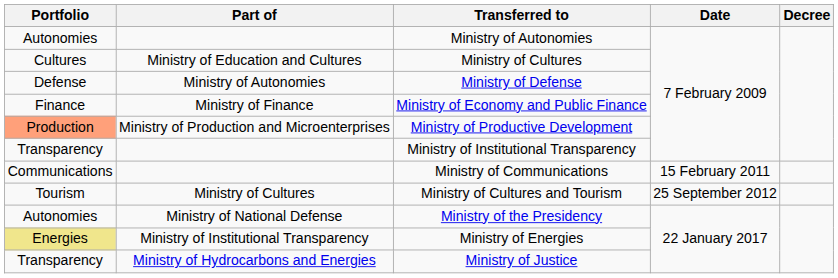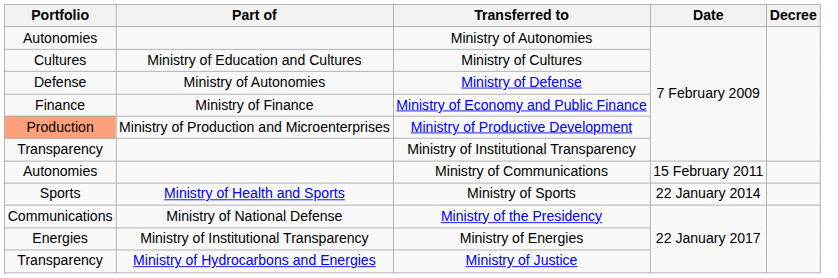Ministry of Communications | Portfolio: Communications -> Autonomies
- row: Tourism | Ministry of Cultures | Ministry of Cultures and Tourism | 25 September 2012
+ row: Sports | Ministry of Health and Sports | Ministry of Sports | 22 January 2014
Ministry of the Presidency | Portfolio: Autonomies -> Communications
Ministry of Energies | Portfolio: khaki background -> no background
